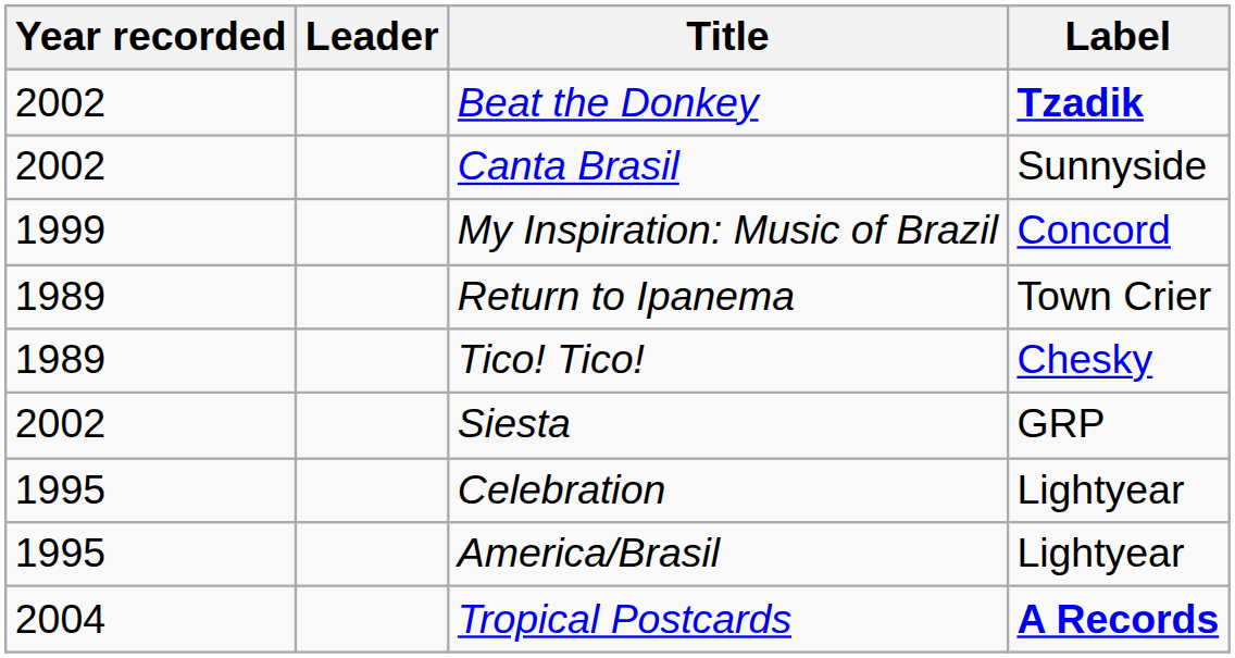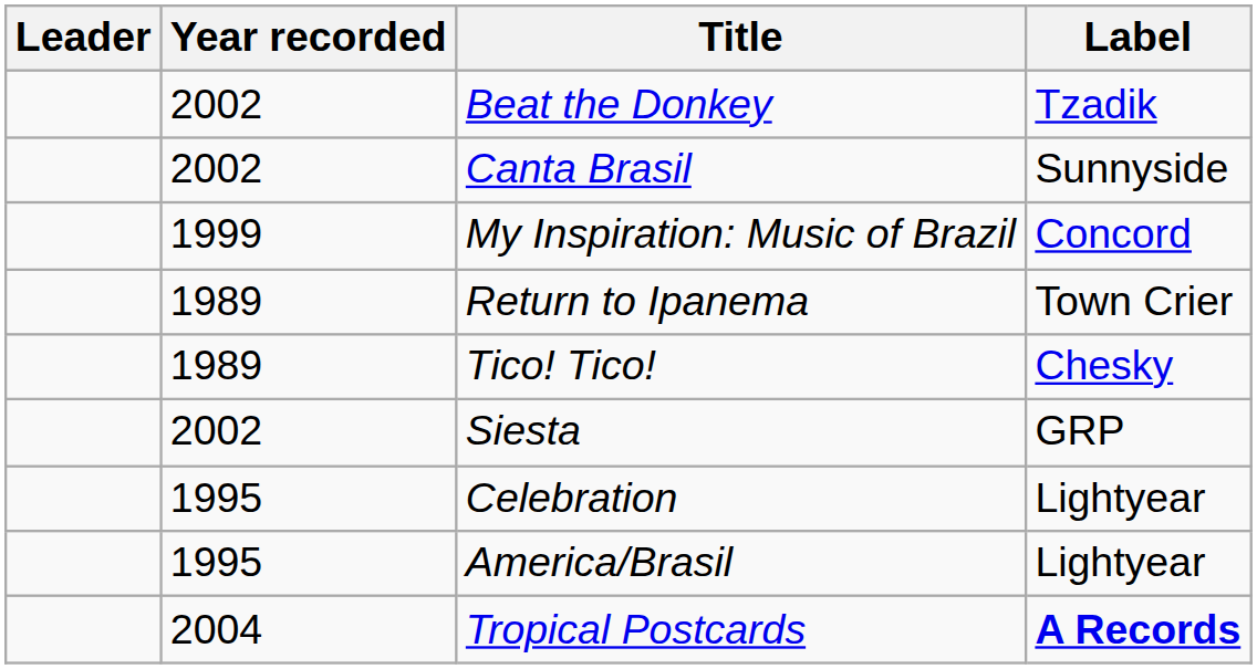columns swapped: Year recorded <-> Leader
Beat the Donkey | Label: bold -> normal
